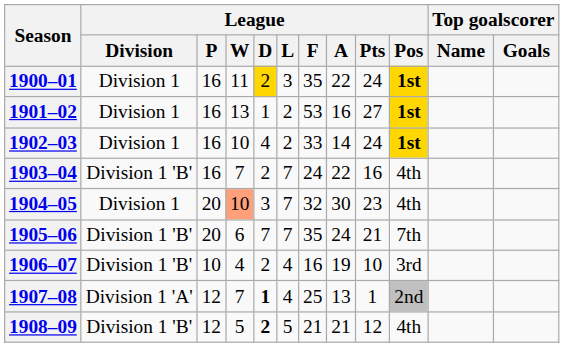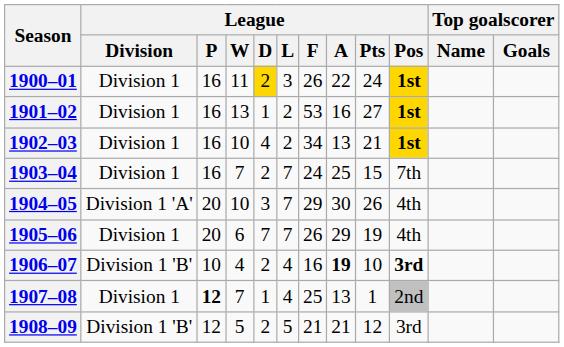1900–01 | League / F: 35 -> 26
1902–03 | League / F: 33 -> 34
1902–03 | League / A: 14 -> 13
1902–03 | League / Pts: 24 -> 21
1903–04 | League / Division: Division 1 'B' -> Division 1
1903–04 | League / A: 22 -> 25
1903–04 | League / Pts: 16 -> 15
1903–04 | League / Pos: 4th -> 7th
1904–05 | League / Division: Division 1 -> Division 1 'A'
1904–05 | League / W: lightsalmon background -> no background
1904–05 | League / F: 32 -> 29
1904–05 | League / Pts: 23 -> 26
1905–06 | League / Division: Division 1 'B' -> Division 1
1905–06 | League / F: 35 -> 26
1905–06 | League / A: 24 -> 29
1905–06 | League / Pts: 21 -> 19
1905–06 | League / Pos: 7th -> 4th
1906–07 | League / A: normal -> bold
1906–07 | League / Pos: normal -> bold
1907–08 | League / Division: Division 1 'A' -> Division 1
1907–08 | League / P: normal -> bold
1907–08 | League / D: bold -> normal
1908–09 | League / D: bold -> normal
1908–09 | League / Pos: 4th -> 3rd
